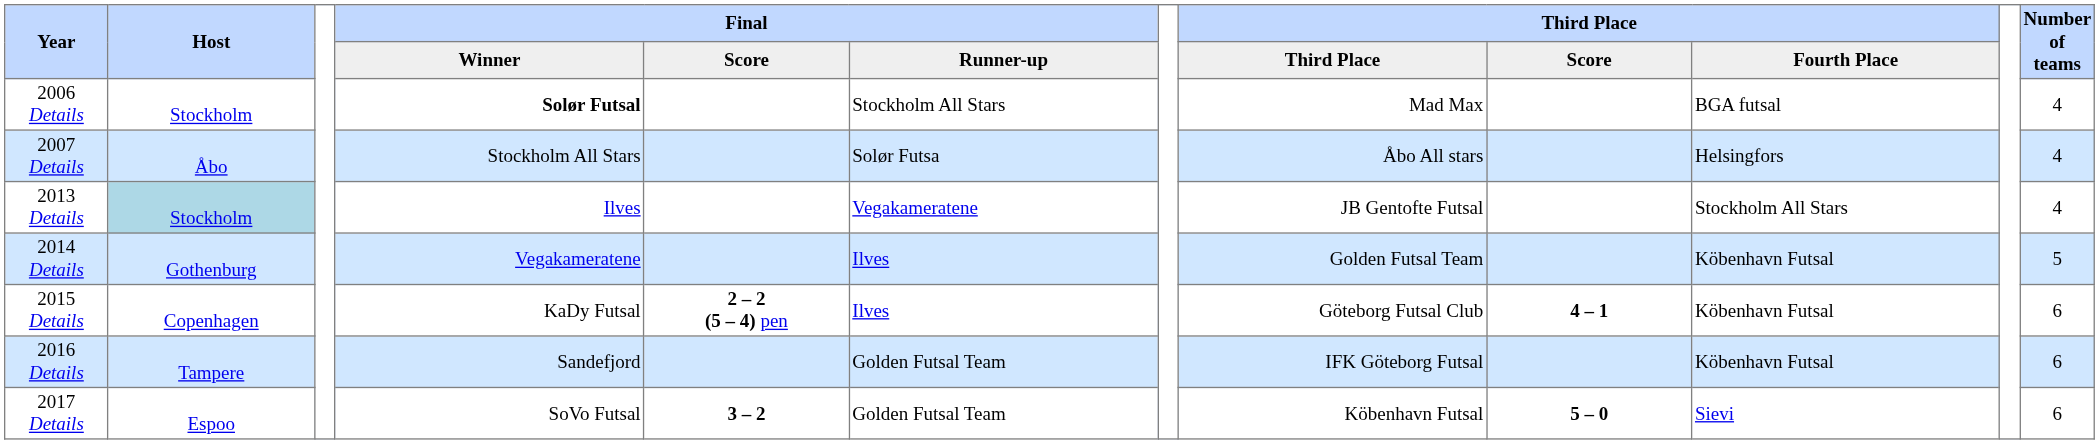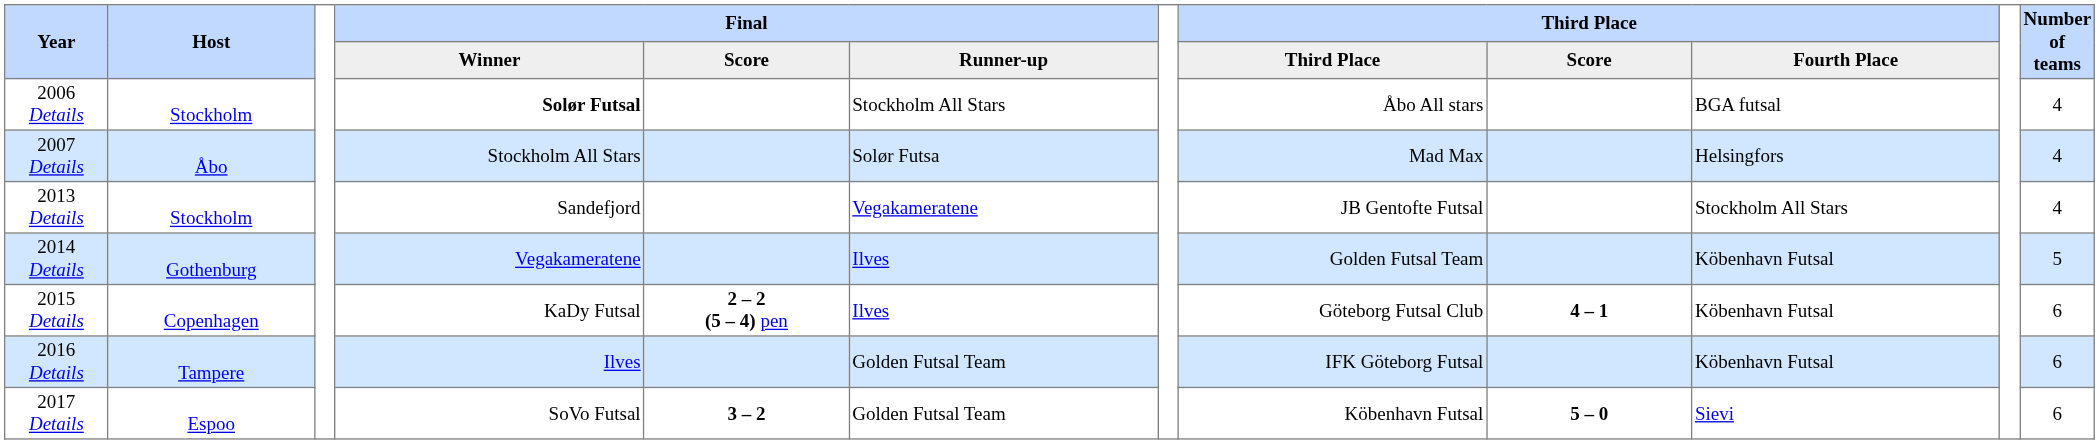2006 Details | Third Place: Mad Max -> Åbo All stars
2007 Details | Third Place: Åbo All stars -> Mad Max
2013 Details | Host: lightblue background -> no background
2013 Details | Final / Winner: Ilves -> Sandefjord
2016 Details | Final / Winner: Sandefjord -> Ilves
